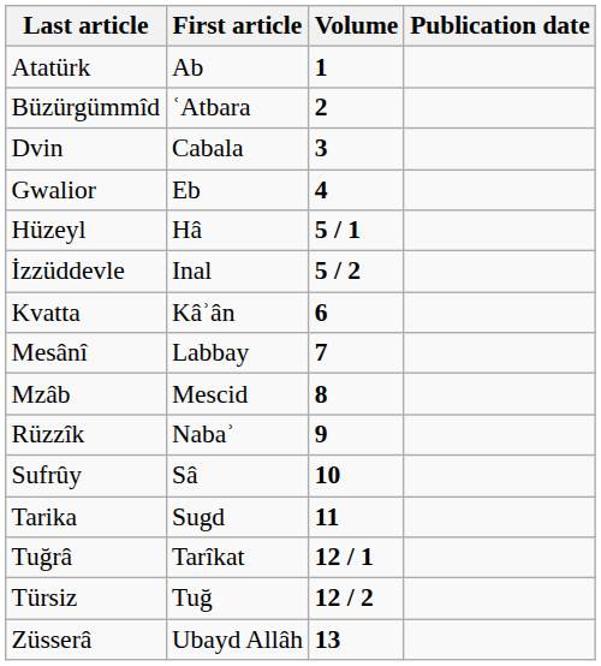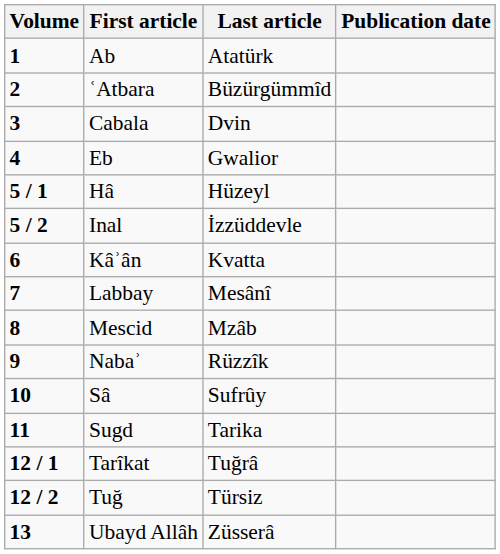columns swapped: Volume <-> Last article
